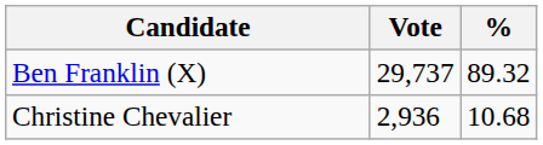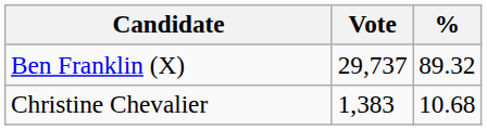Christine Chevalier | Vote: 2,936 -> 1,383
